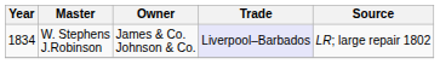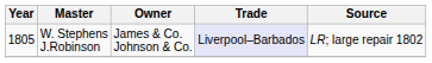W. Stephens J.Robinson | Year: 1834 -> 1805
